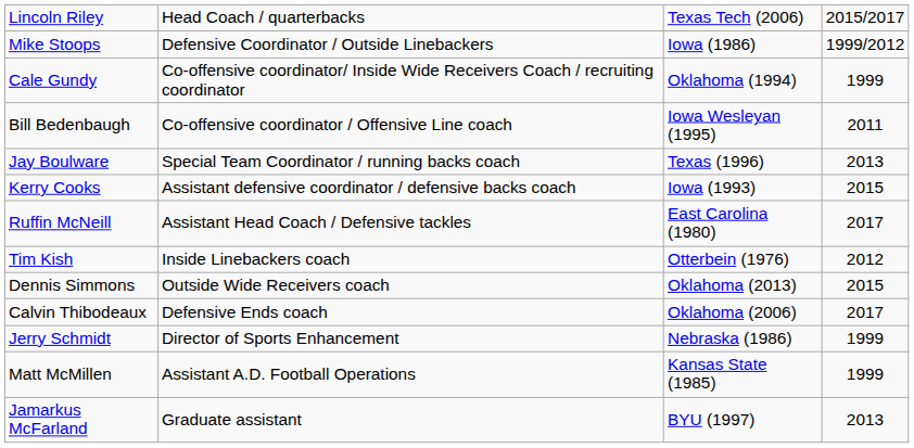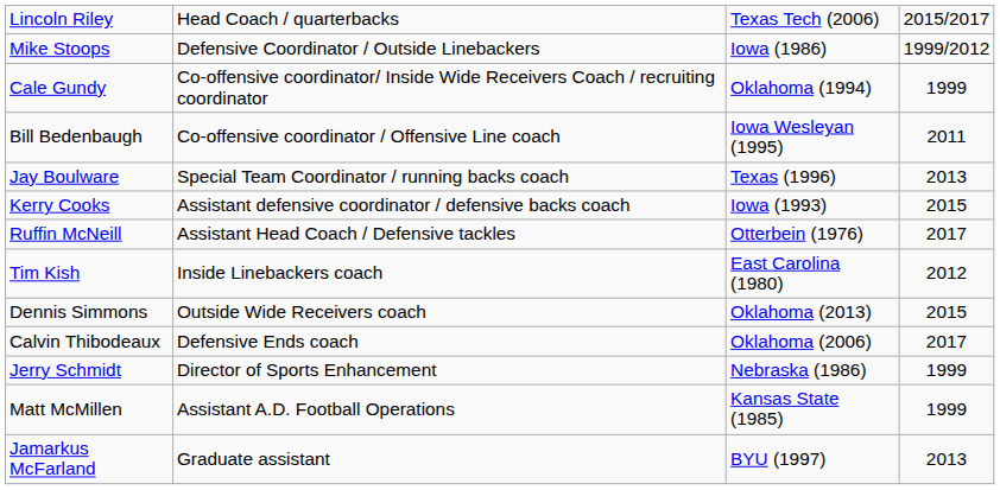Ruffin McNeill | column 3: East Carolina (1980) -> Otterbein (1976)
Tim Kish | column 3: Otterbein (1976) -> East Carolina (1980)
